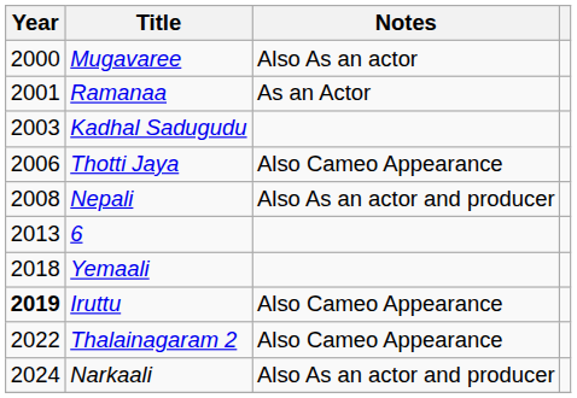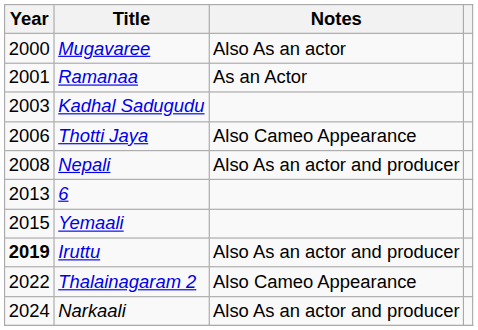Yemaali | Year: 2018 -> 2015
Iruttu | Notes: Also Cameo Appearance -> Also As an actor and producer
